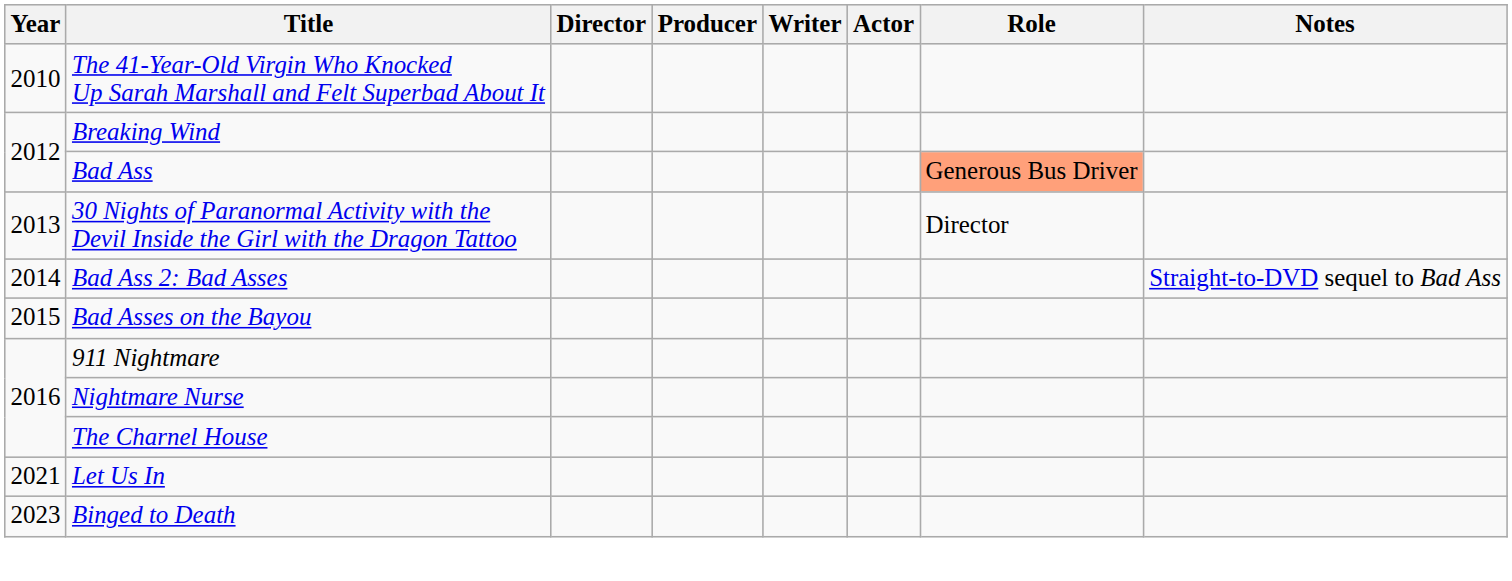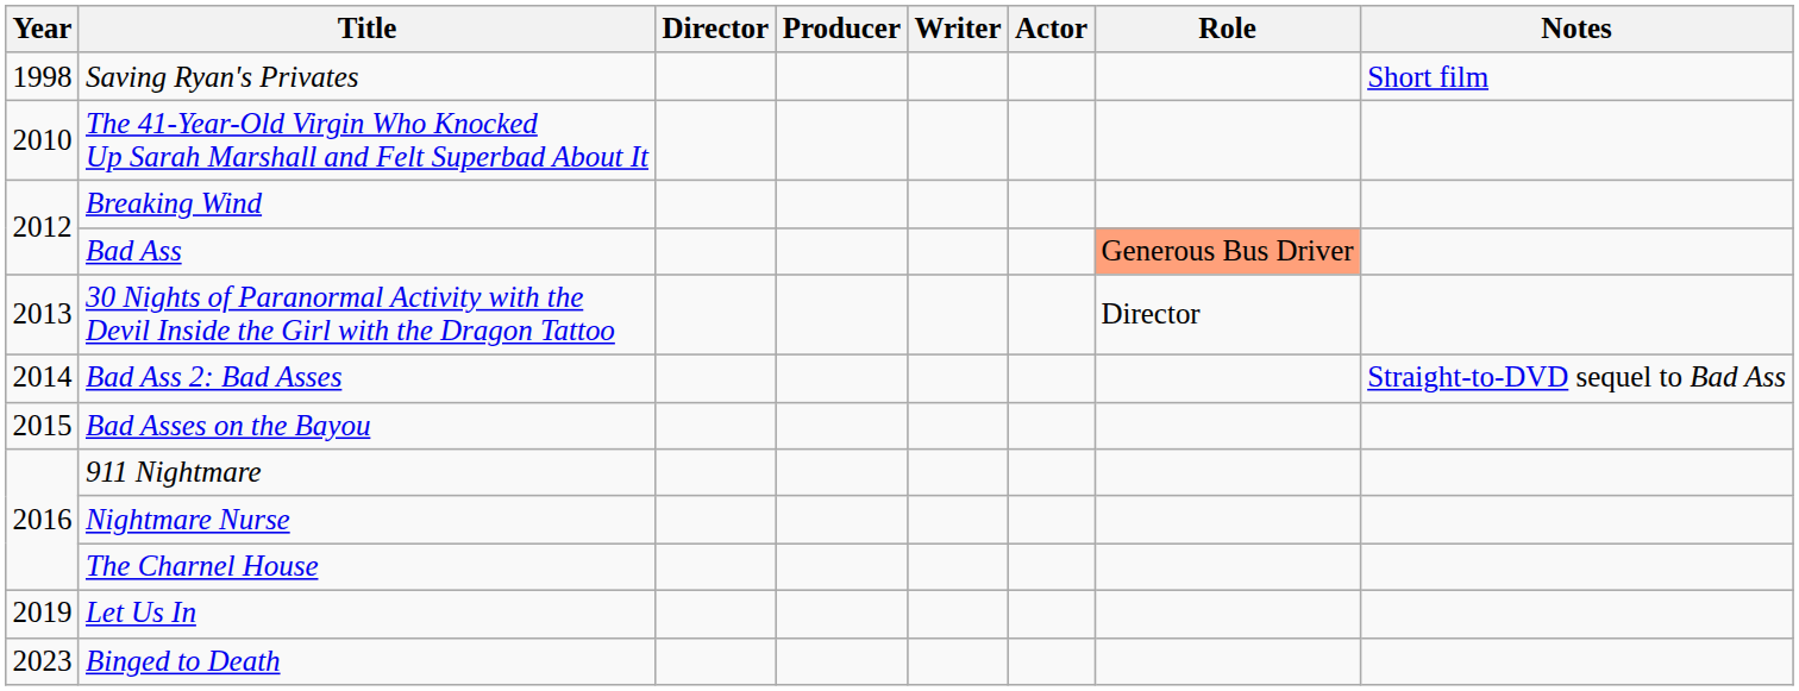+ row: 1998 | Saving Ryan's Privates | Short film
Let Us In | Year: 2021 -> 2019
